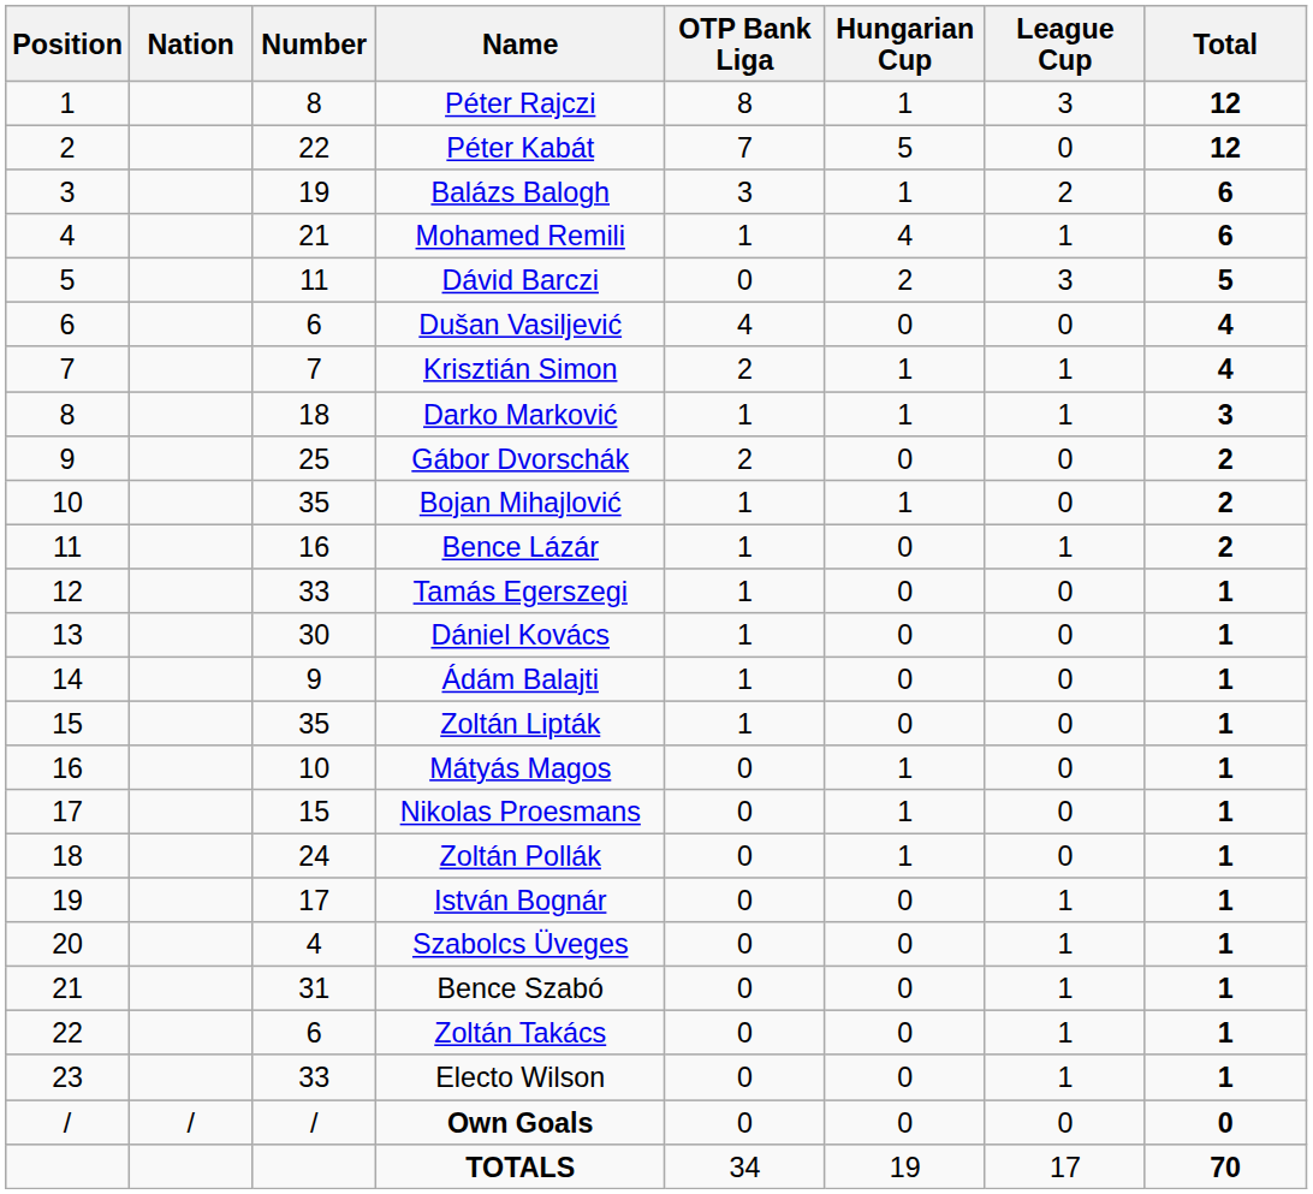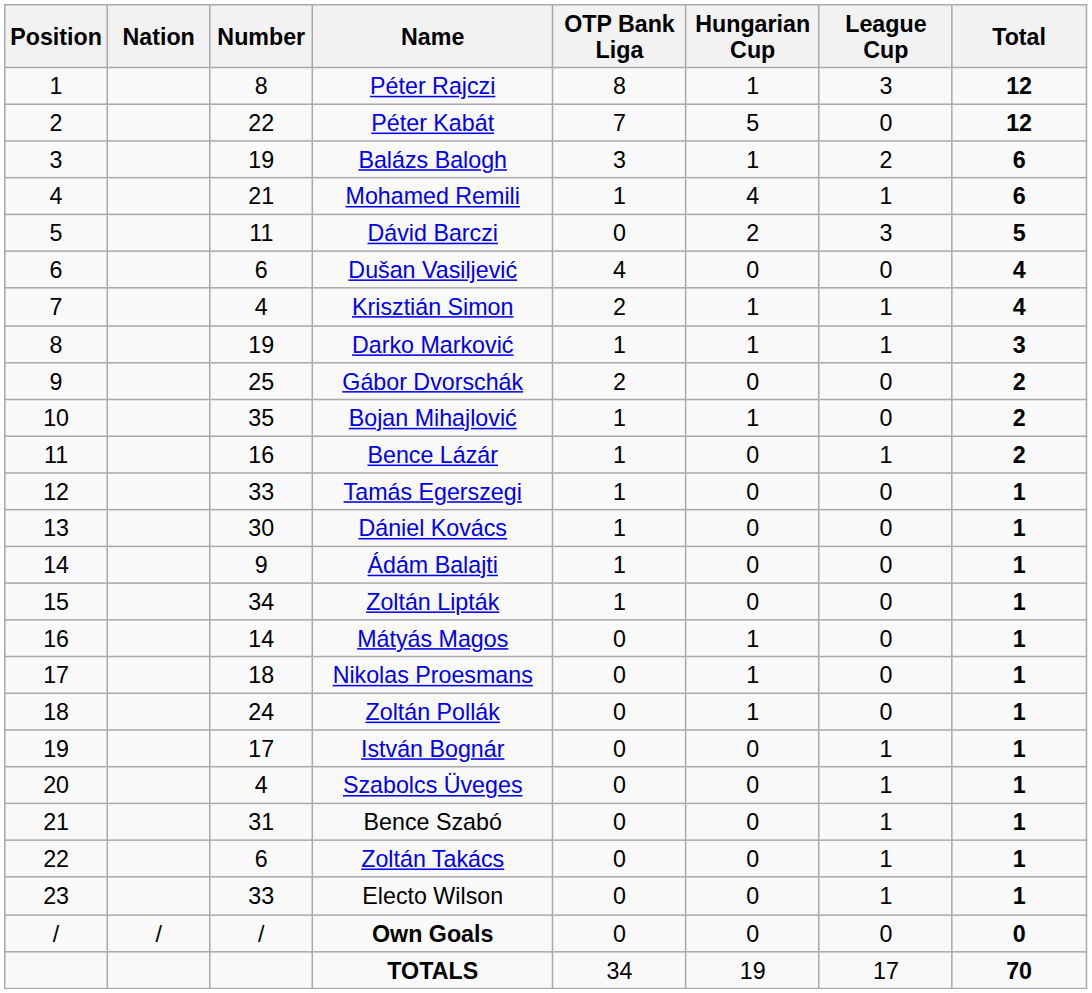Krisztián Simon | Number: 7 -> 4
Darko Marković | Number: 18 -> 19
Zoltán Lipták | Number: 35 -> 34
Mátyás Magos | Number: 10 -> 14
Nikolas Proesmans | Number: 15 -> 18
